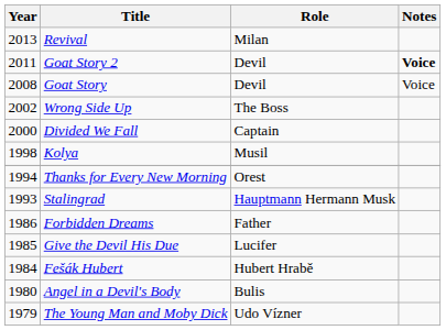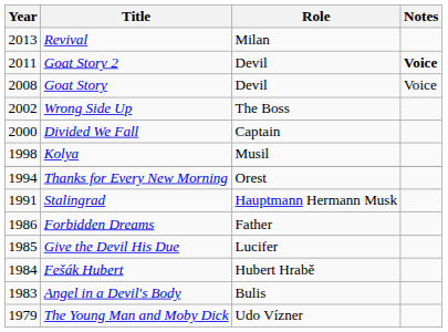Stalingrad | Year: 1993 -> 1991
Angel in a Devil's Body | Year: 1980 -> 1983
